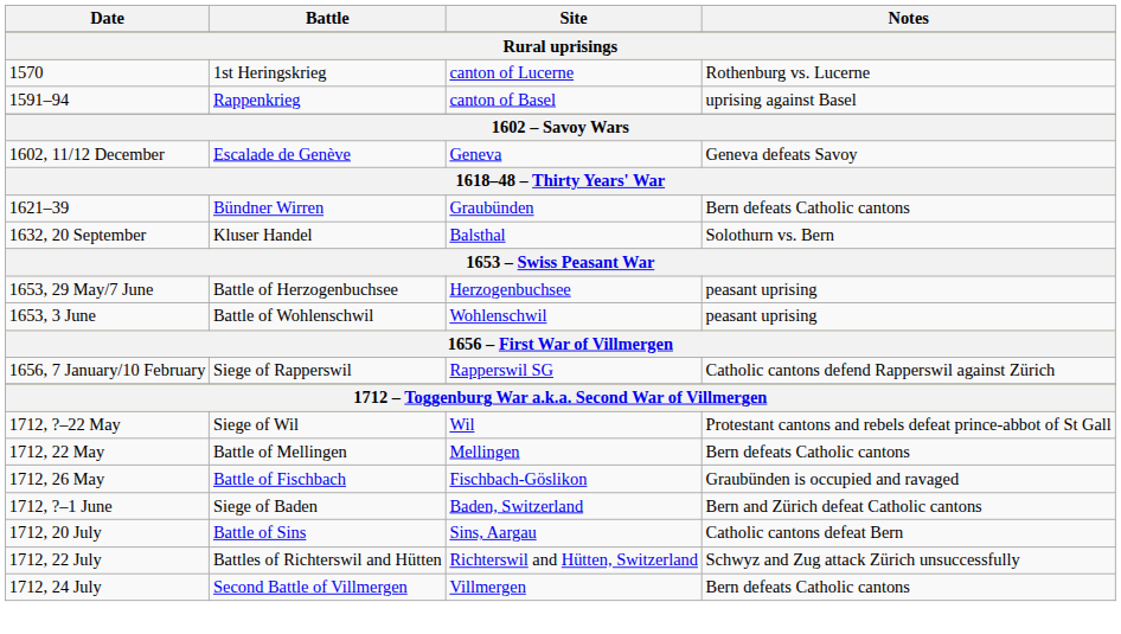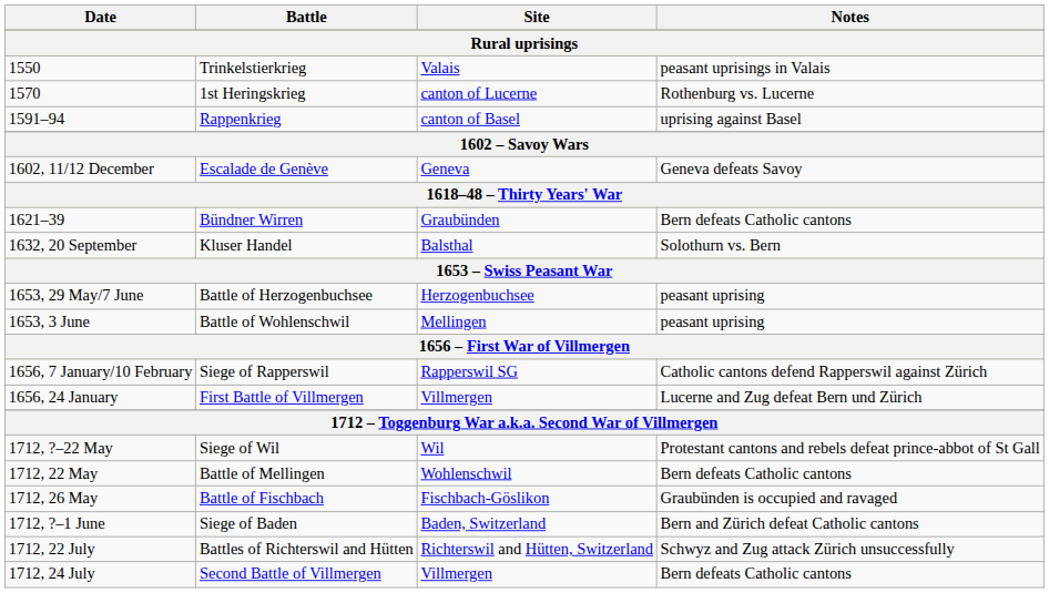+ row: 1550 | Trinkelstierkrieg | Valais | peasant uprisings in Valais
1653, 3 June | Site: Wohlenschwil -> Mellingen
+ row: 1656, 24 January | First Battle of Villmergen | Villmergen | Lucerne and Zug defeat Bern und Zürich
1712, 22 May | Site: Mellingen -> Wohlenschwil
- row: 1712, 20 July | Battle of Sins | Sins, Aargau | Catholic cantons defeat Bern
